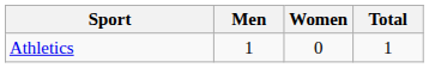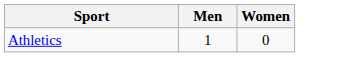- column: Total | 1
